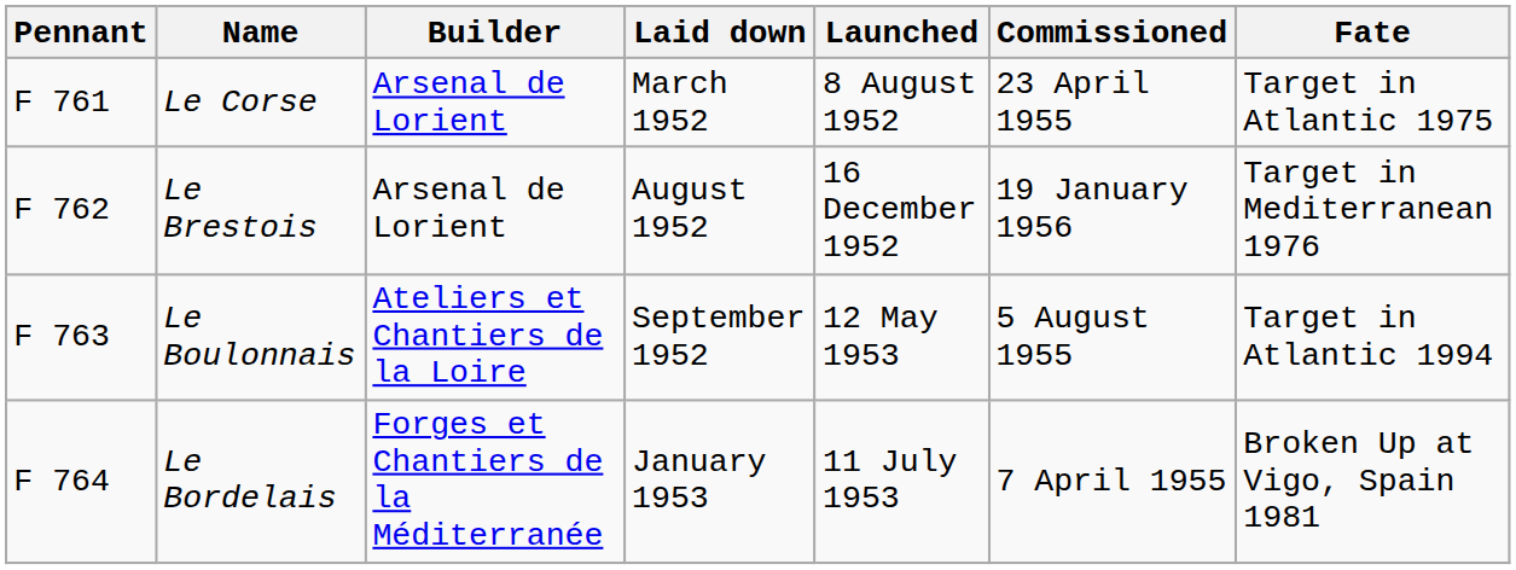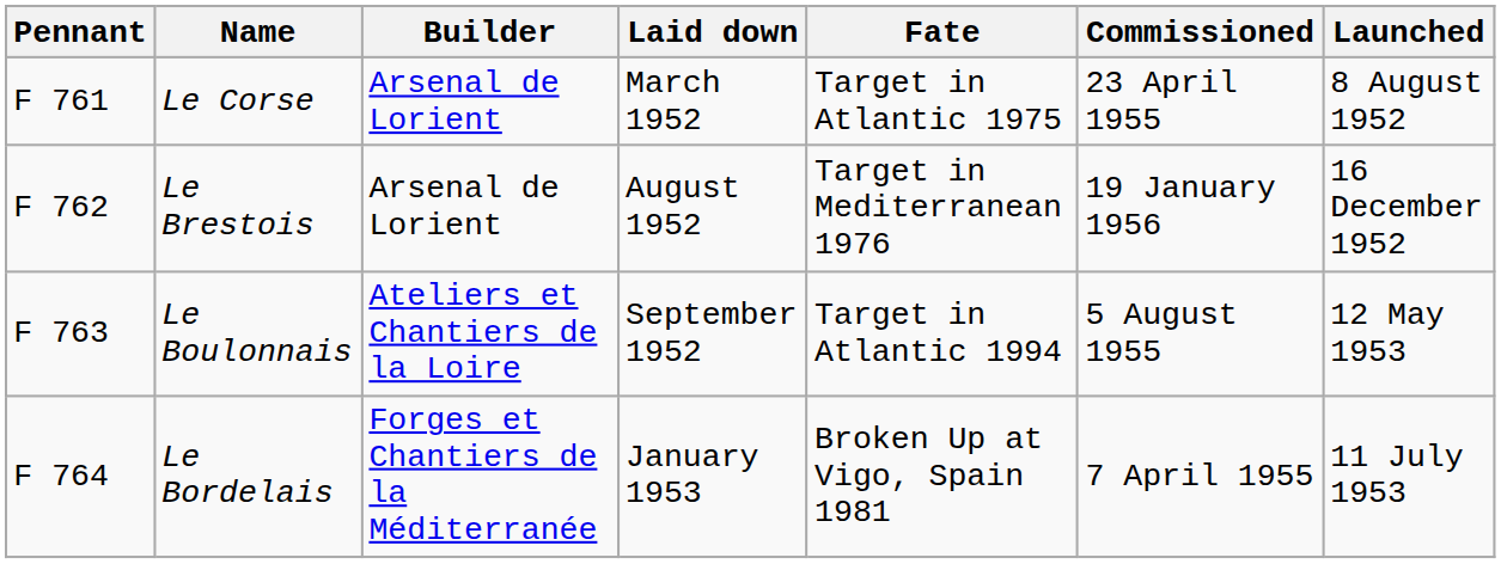columns swapped: Launched <-> Fate
